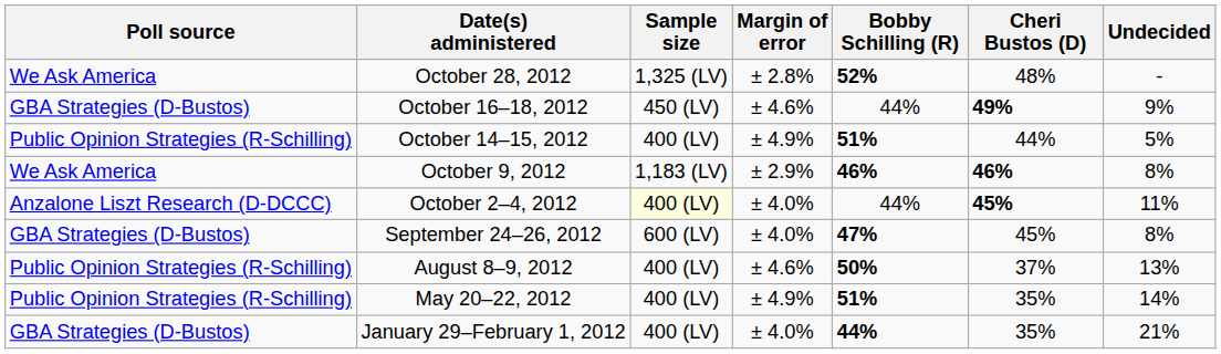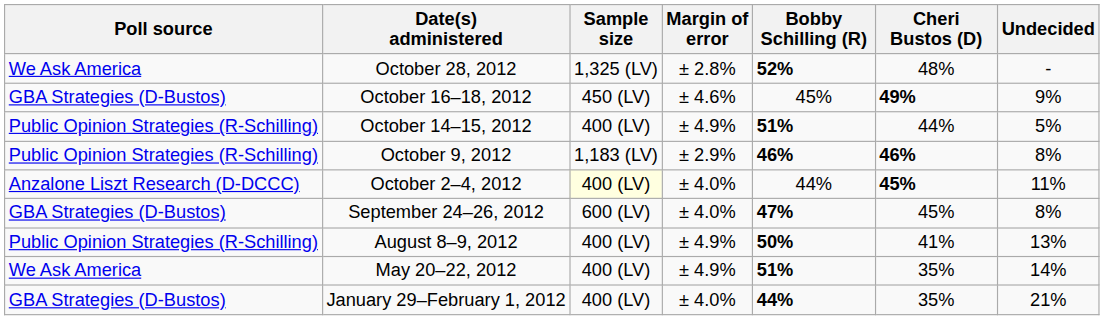October 16–18, 2012 | Bobby Schilling (R): 44% -> 45%
October 9, 2012 | Poll source: We Ask America -> Public Opinion Strategies (R-Schilling)
August 8–9, 2012 | Margin of error: ± 4.6% -> ± 4.9%
August 8–9, 2012 | Cheri Bustos (D): 37% -> 41%
May 20–22, 2012 | Poll source: Public Opinion Strategies (R-Schilling) -> We Ask America
